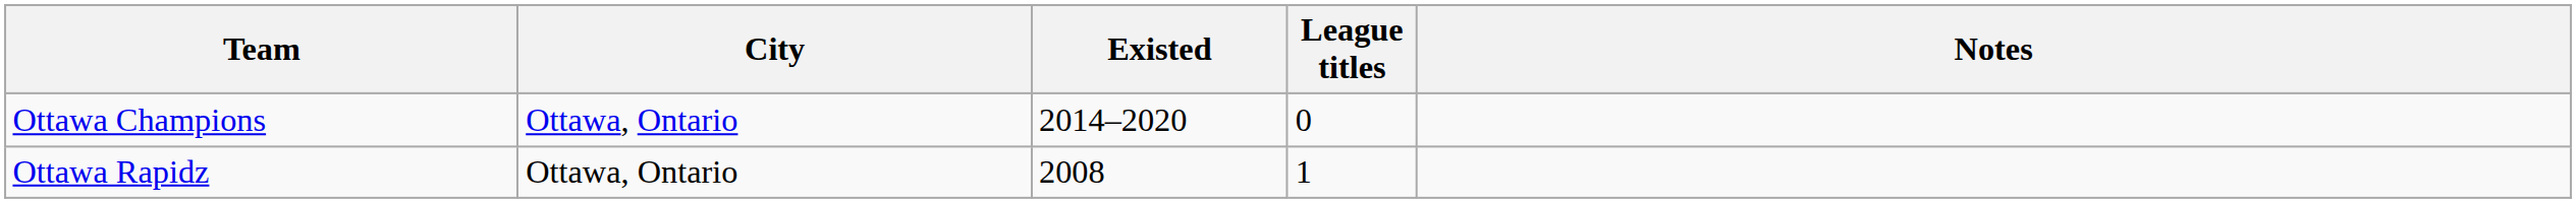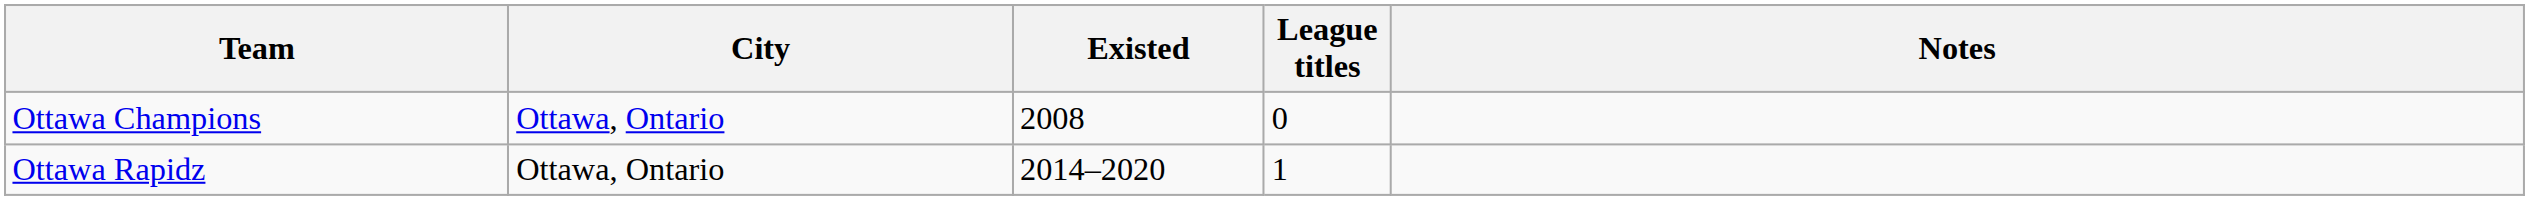Ottawa Champions | Existed: 2014–2020 -> 2008
Ottawa Rapidz | Existed: 2008 -> 2014–2020
